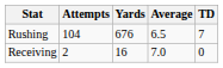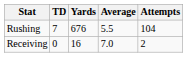columns swapped: Attempts <-> TD
Rushing | Average: 6.5 -> 5.5
